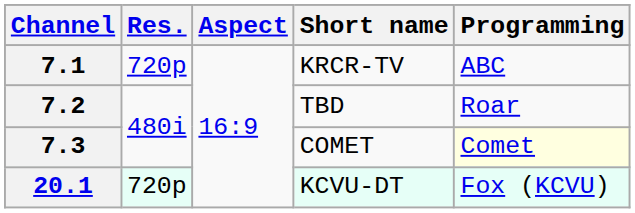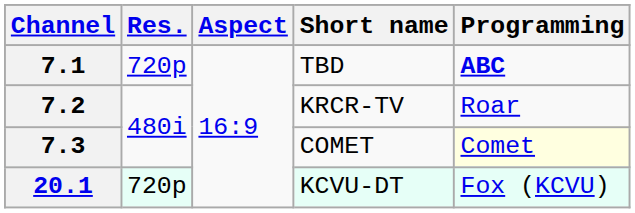7.1 | Short name: KRCR-TV -> TBD
7.1 | Programming: normal -> bold
7.2 | Short name: TBD -> KRCR-TV
